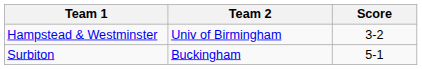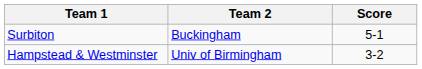rows swapped: Hampstead & Westminster <-> Surbiton
